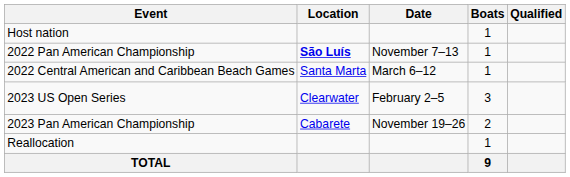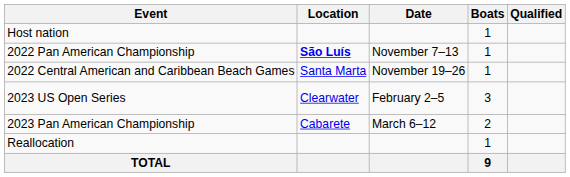2022 Central American and Caribbean Beach Games | Date: March 6–12 -> November 19–26
2023 Pan American Championship | Date: November 19–26 -> March 6–12
